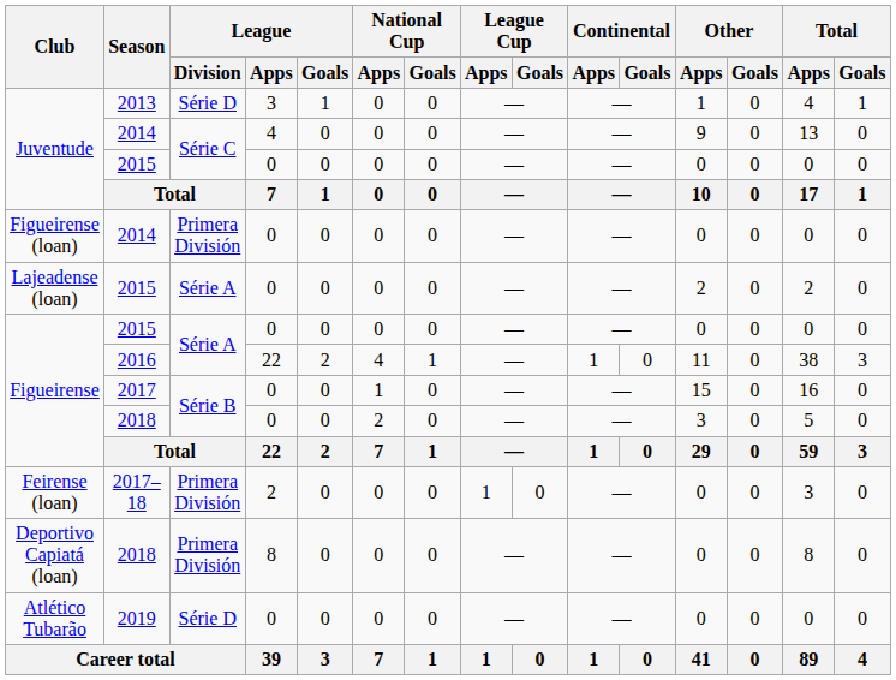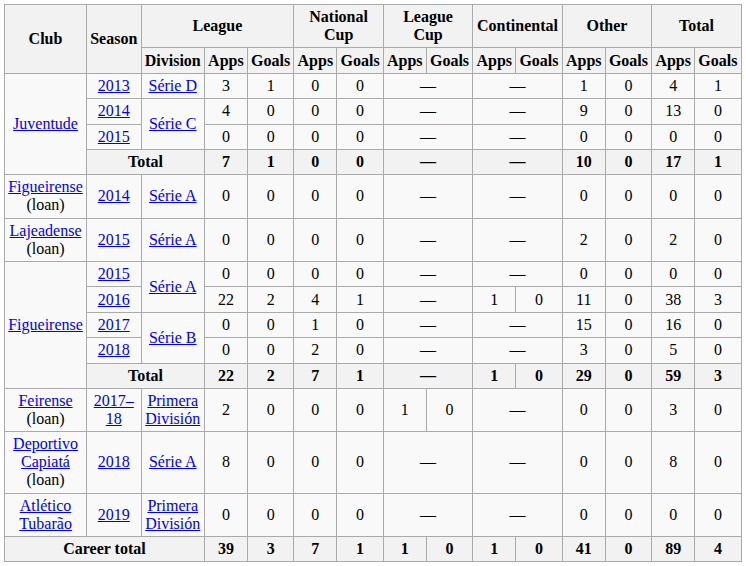Figueirense (loan) / 2014 | League / Division: Primera División -> Série A
Deportivo Capiatá (loan) / 2018 | League / Division: Primera División -> Série A
2019 | League / Division: Série D -> Primera División
